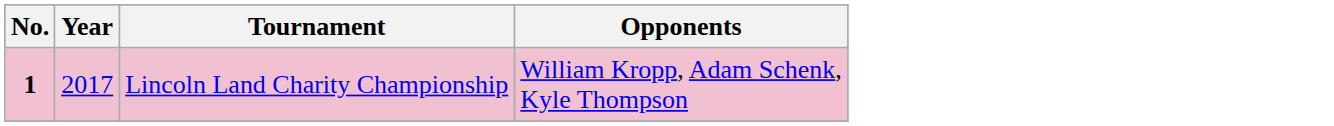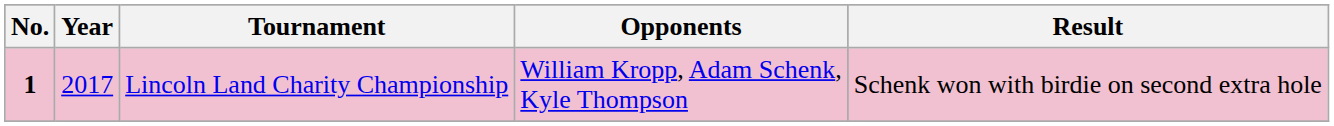+ column: Result | Schenk won with birdie on second extra hole
